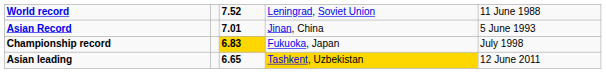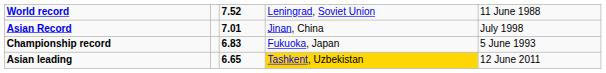Asian Record | column 5: 5 June 1993 -> July 1998
Championship record | column 3: gold background -> no background
Championship record | column 5: July 1998 -> 5 June 1993
